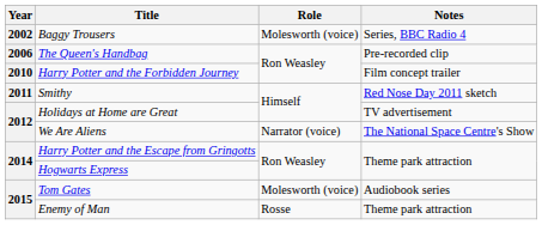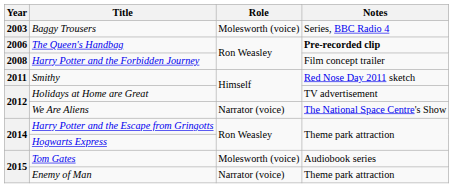Baggy Trousers | Year: 2002 -> 2003
The Queen's Handbag | Notes: normal -> bold
Harry Potter and the Forbidden Journey | Year: 2010 -> 2008
Enemy of Man | Role: Rosse -> Narrator (voice)
